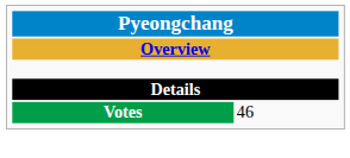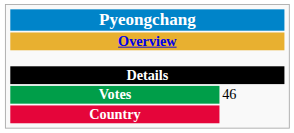+ row: Country
